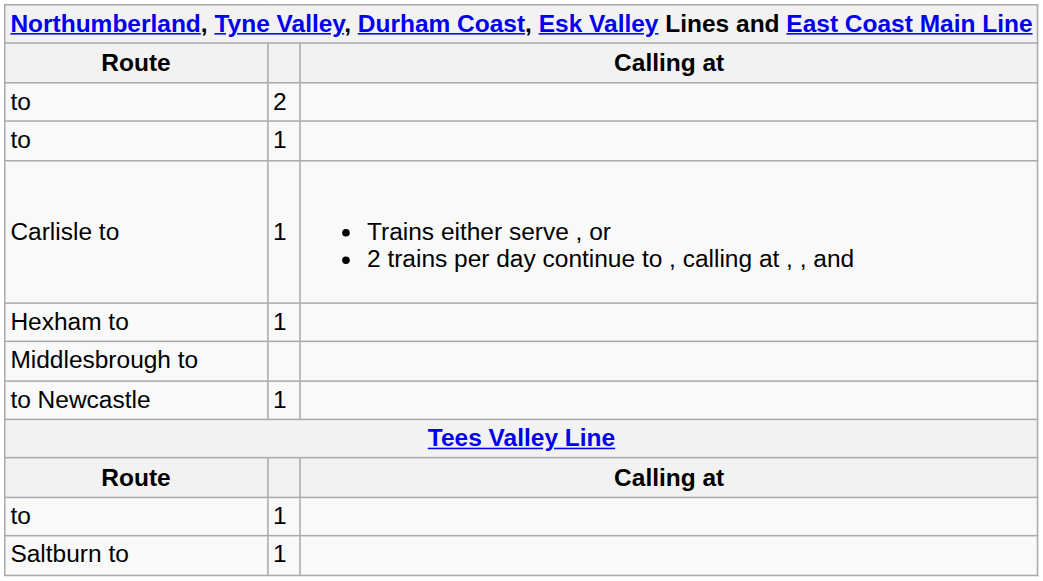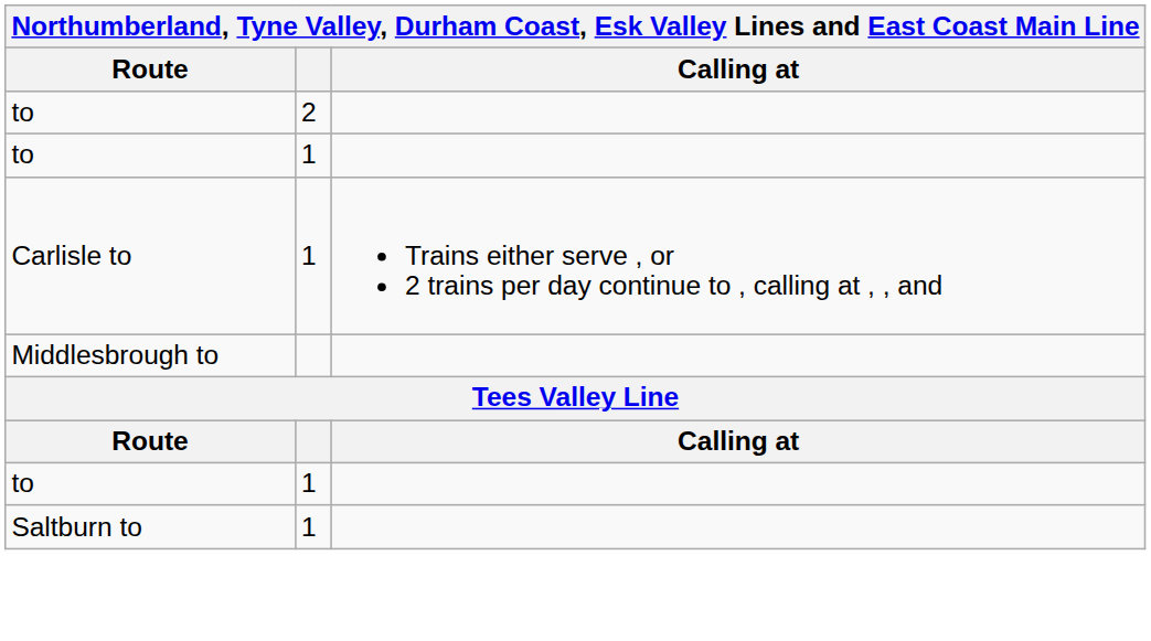- row: Hexham to | 1
- row: to Newcastle | 1
